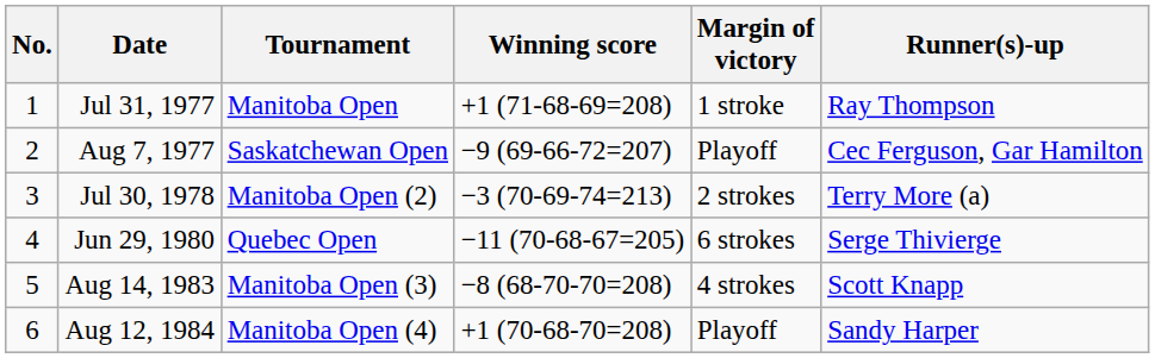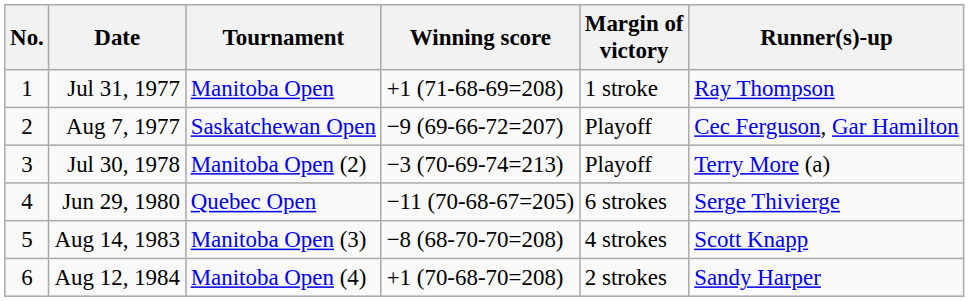Jul 30, 1978 | Margin of victory: 2 strokes -> Playoff
Aug 12, 1984 | Margin of victory: Playoff -> 2 strokes
